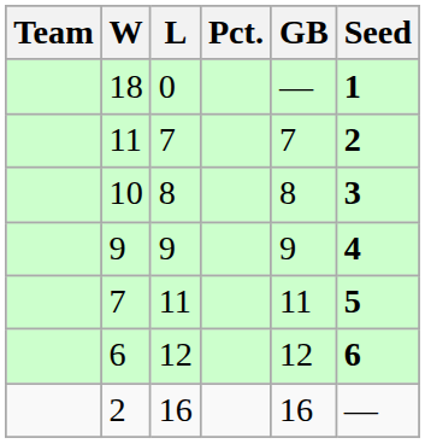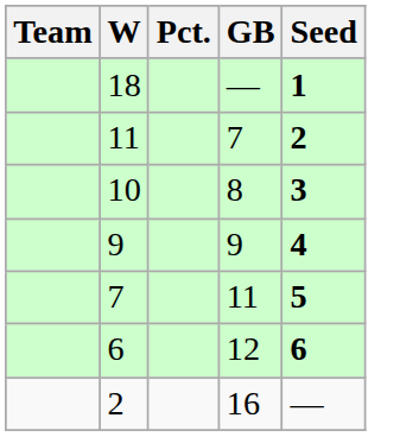- column: L | 0 | 7 | 8 | 9 | 11 | 12 | 16
